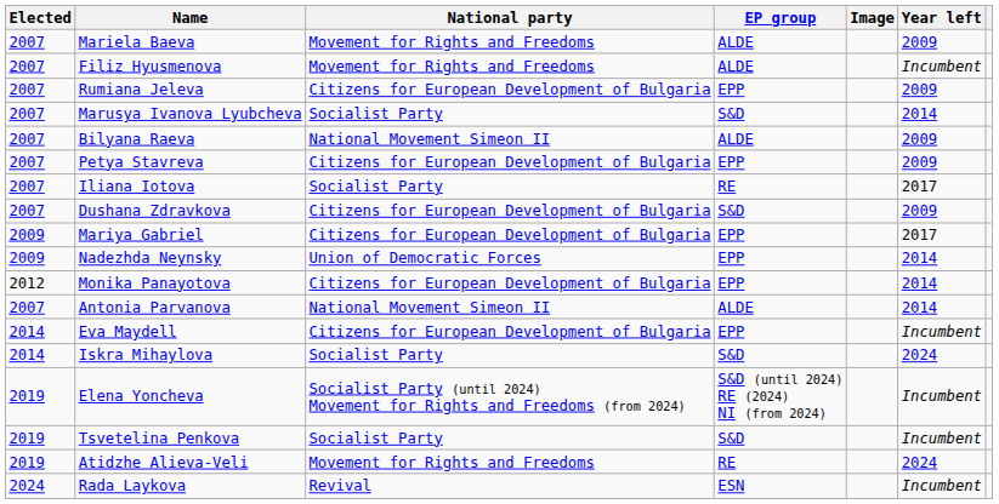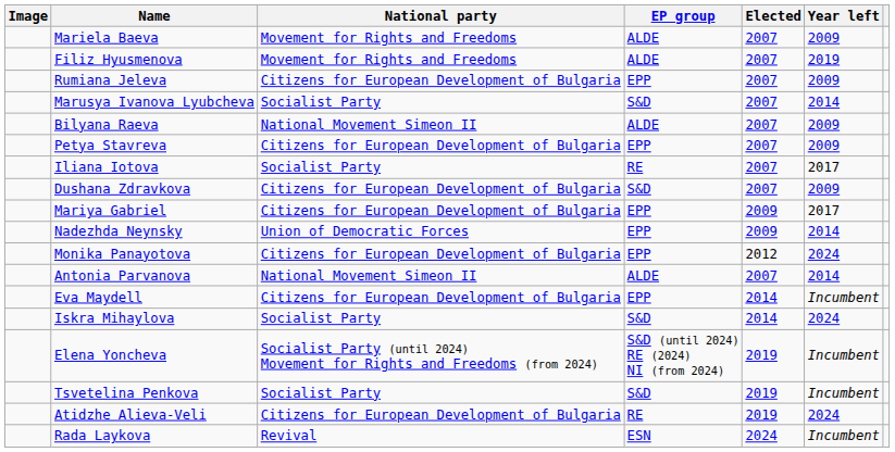columns swapped: Image <-> Elected
Filiz Hyusmenova | Year left: Incumbent -> 2019
Monika Panayotova | Year left: 2014 -> 2024
Atidzhe Alieva-Veli | National party: Movement for Rights and Freedoms -> Citizens for European Development of Bulgaria
